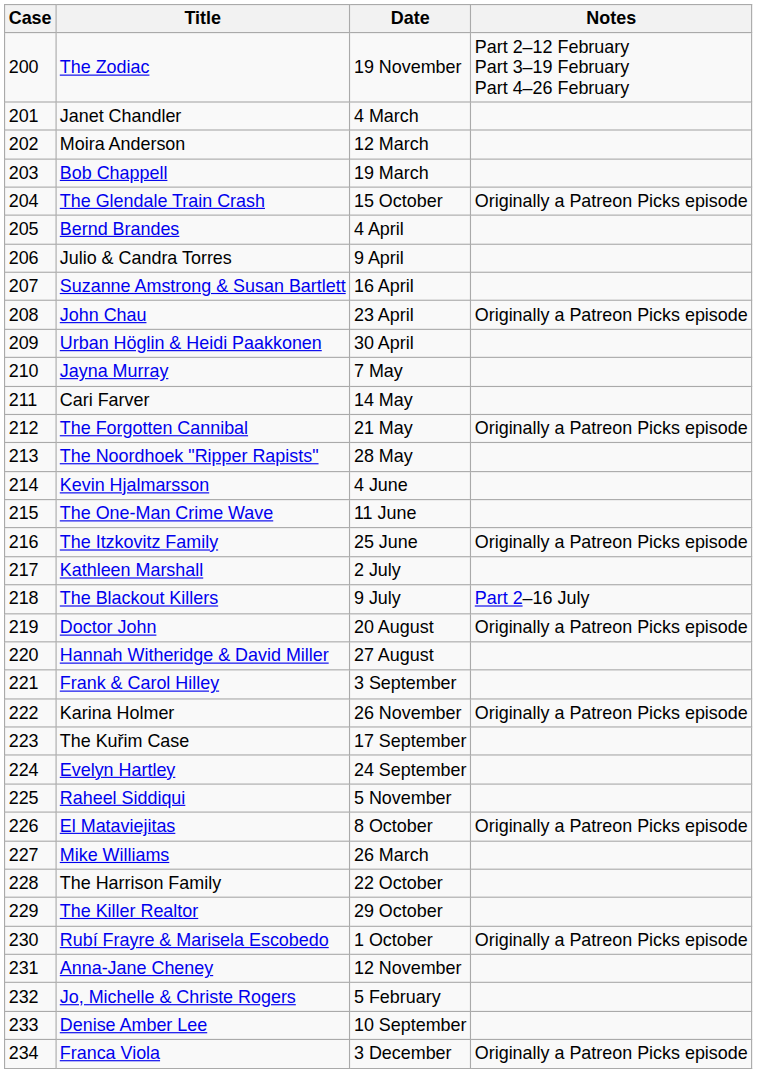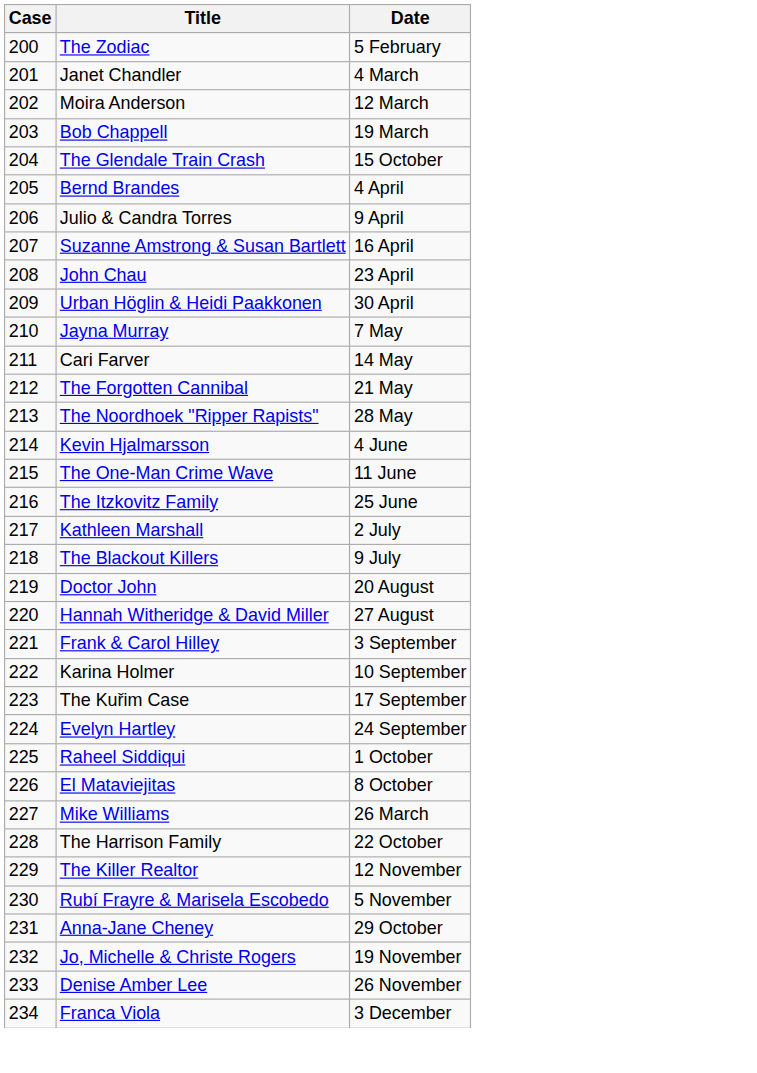- column: Notes | Part 2–12 February Part 3–19 February Part 4–26 February | Originally a Patreon Picks episode | Originally a Patreon Picks episode | Originally a Patreon Picks episode | Originally a Patreon Picks episode | Part 2–16 July | Originally a Patreon Picks episode | Originally a Patreon Picks episode | Originally a Patreon Picks episode | Originally a Patreon Picks episode | Originally a Patreon Picks episode
The Zodiac | Date: 19 November -> 5 February
Karina Holmer | Date: 26 November -> 10 September
Raheel Siddiqui | Date: 5 November -> 1 October
The Killer Realtor | Date: 29 October -> 12 November
Rubí Frayre & Marisela Escobedo | Date: 1 October -> 5 November
Anna-Jane Cheney | Date: 12 November -> 29 October
Jo, Michelle & Christe Rogers | Date: 5 February -> 19 November
Denise Amber Lee | Date: 10 September -> 26 November
